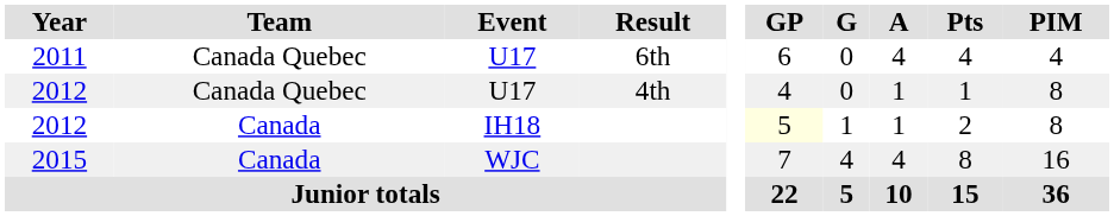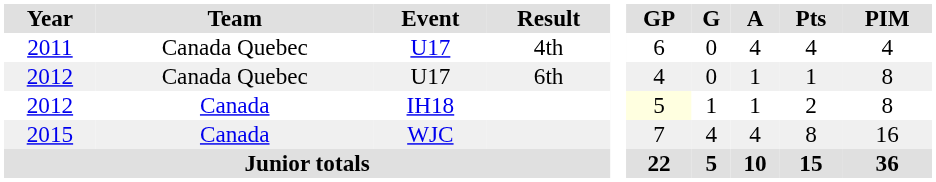2011 | Result: 6th -> 4th
2012 / U17 | Result: 4th -> 6th
